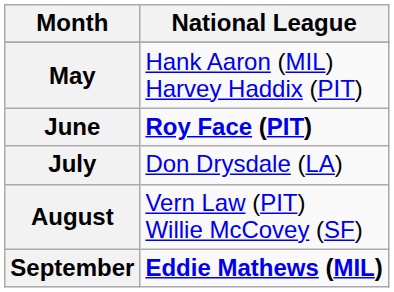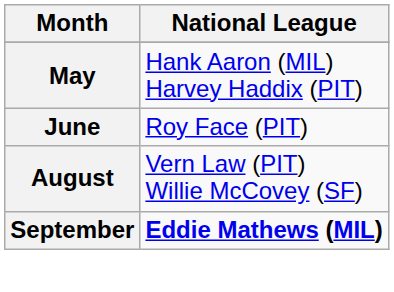June | National League: bold -> normal
- row: July | Don Drysdale (LA)
